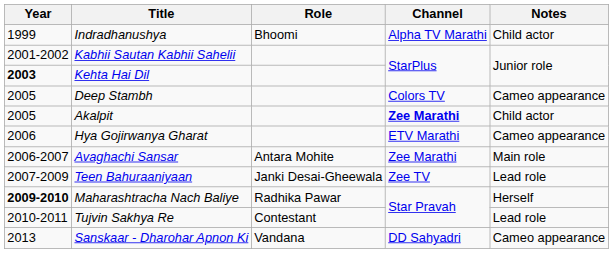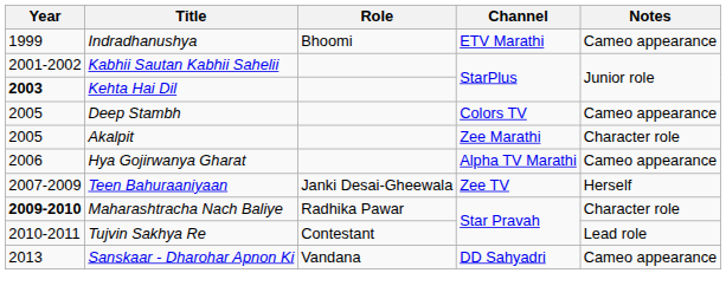Indradhanushya | Channel: Alpha TV Marathi -> ETV Marathi
Indradhanushya | Notes: Child actor -> Cameo appearance
Akalpit | Channel: bold -> normal
Akalpit | Notes: Child actor -> Character role
Hya Gojirwanya Gharat | Channel: ETV Marathi -> Alpha TV Marathi
- row: 2006-2007 | Avaghachi Sansar | Antara Mohite | Zee Marathi | Main role
Teen Bahuraaniyaan | Notes: Lead role -> Herself
Maharashtracha Nach Baliye | Notes: Herself -> Character role
